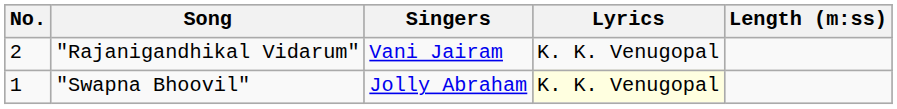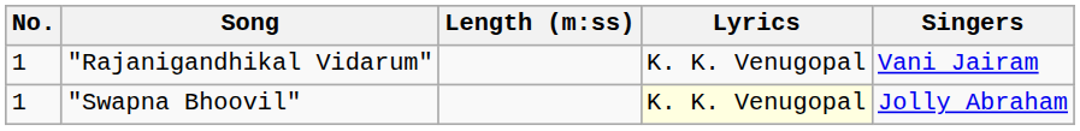columns swapped: Singers <-> Length (m:ss)
"Rajanigandhikal Vidarum" | No.: 2 -> 1
